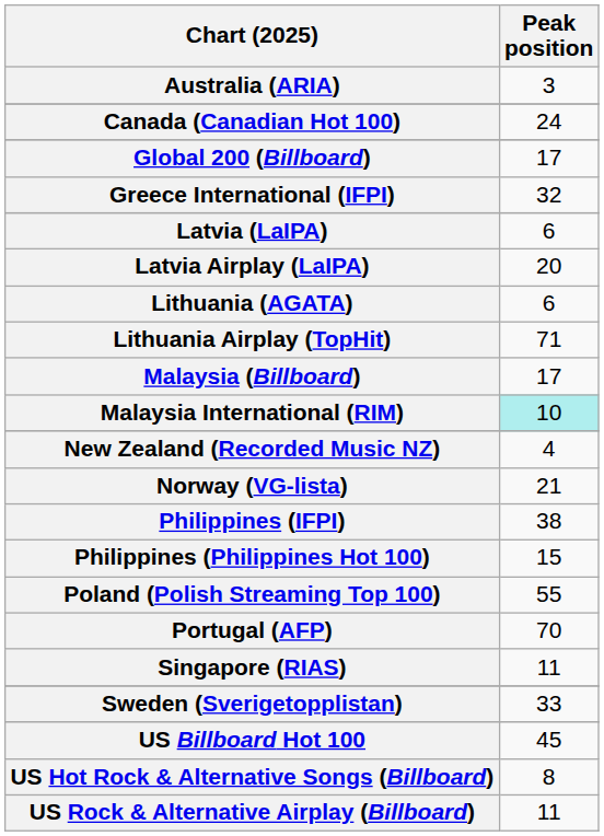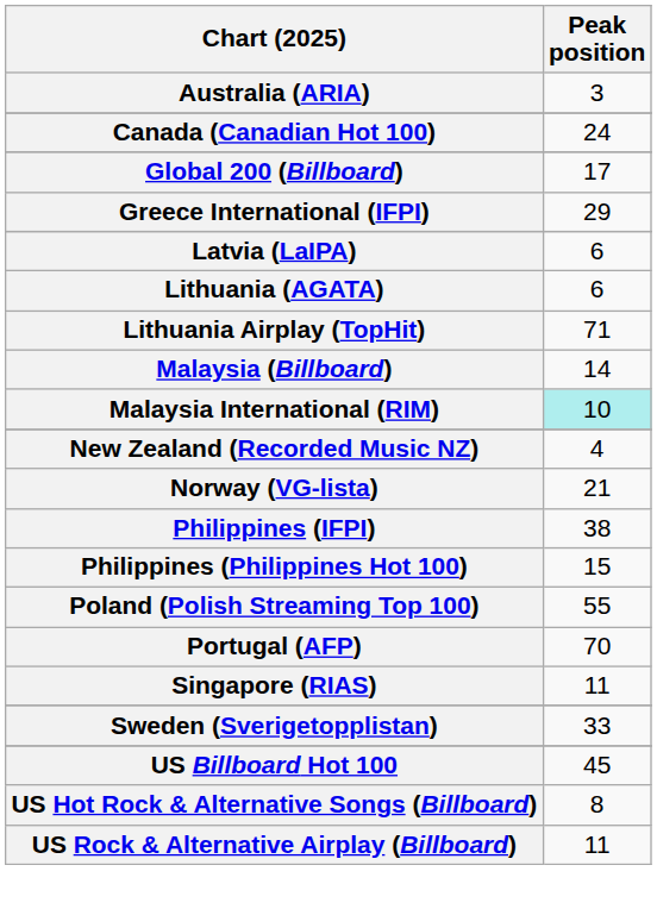Greece International (IFPI) | Peak position: 32 -> 29
- row: Latvia Airplay (LaIPA) | 20
Malaysia (Billboard) | Peak position: 17 -> 14
